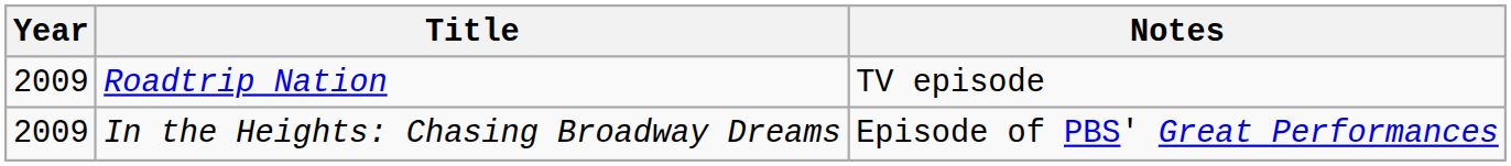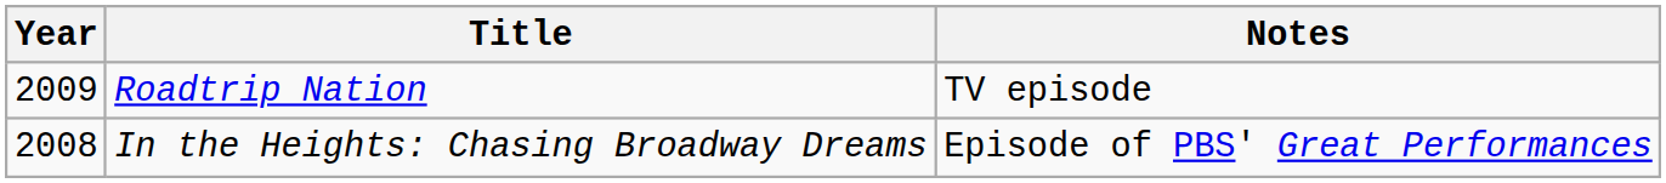In the Heights: Chasing Broadway Dreams | Year: 2009 -> 2008
